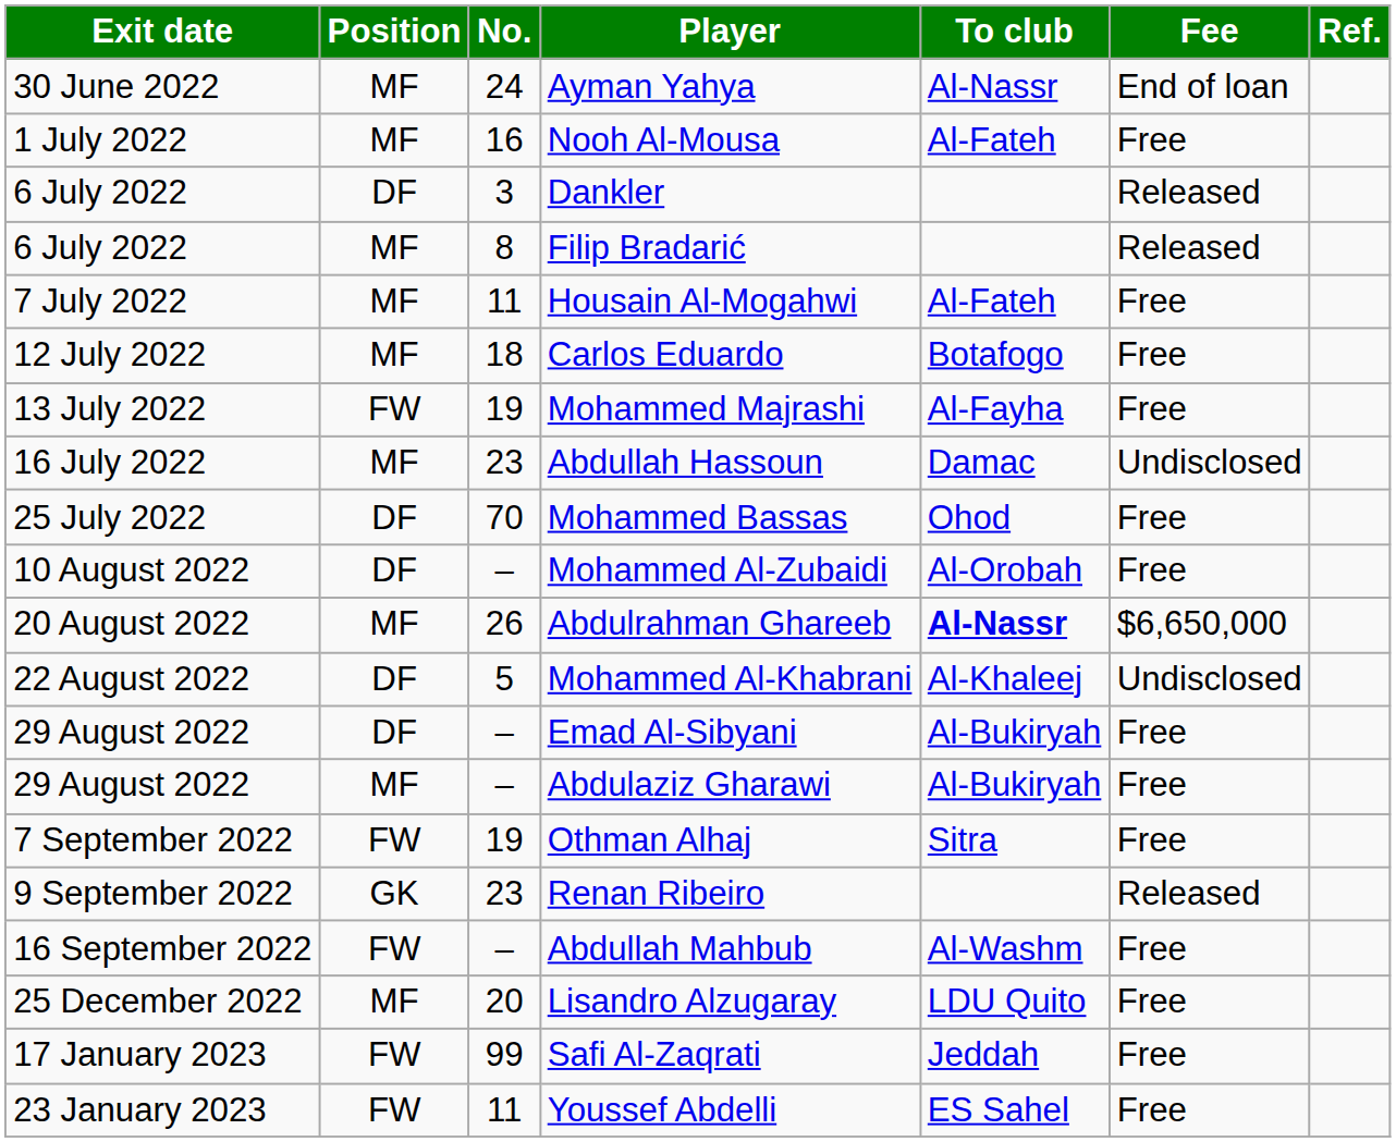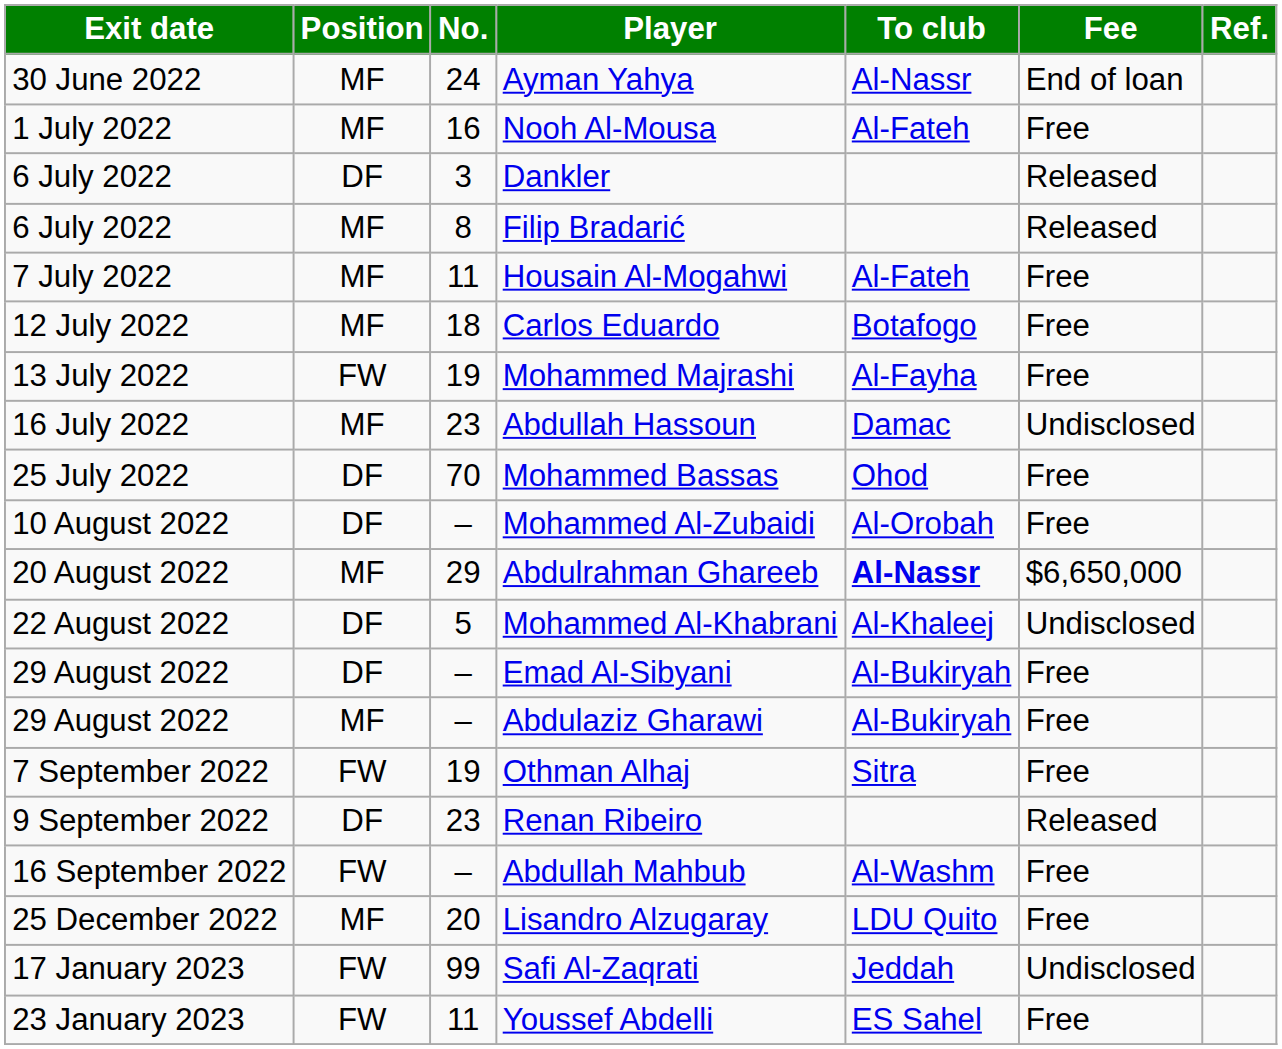Abdulrahman Ghareeb | No.: 26 -> 29
Renan Ribeiro | Position: GK -> DF
Safi Al-Zaqrati | Fee: Free -> Undisclosed
